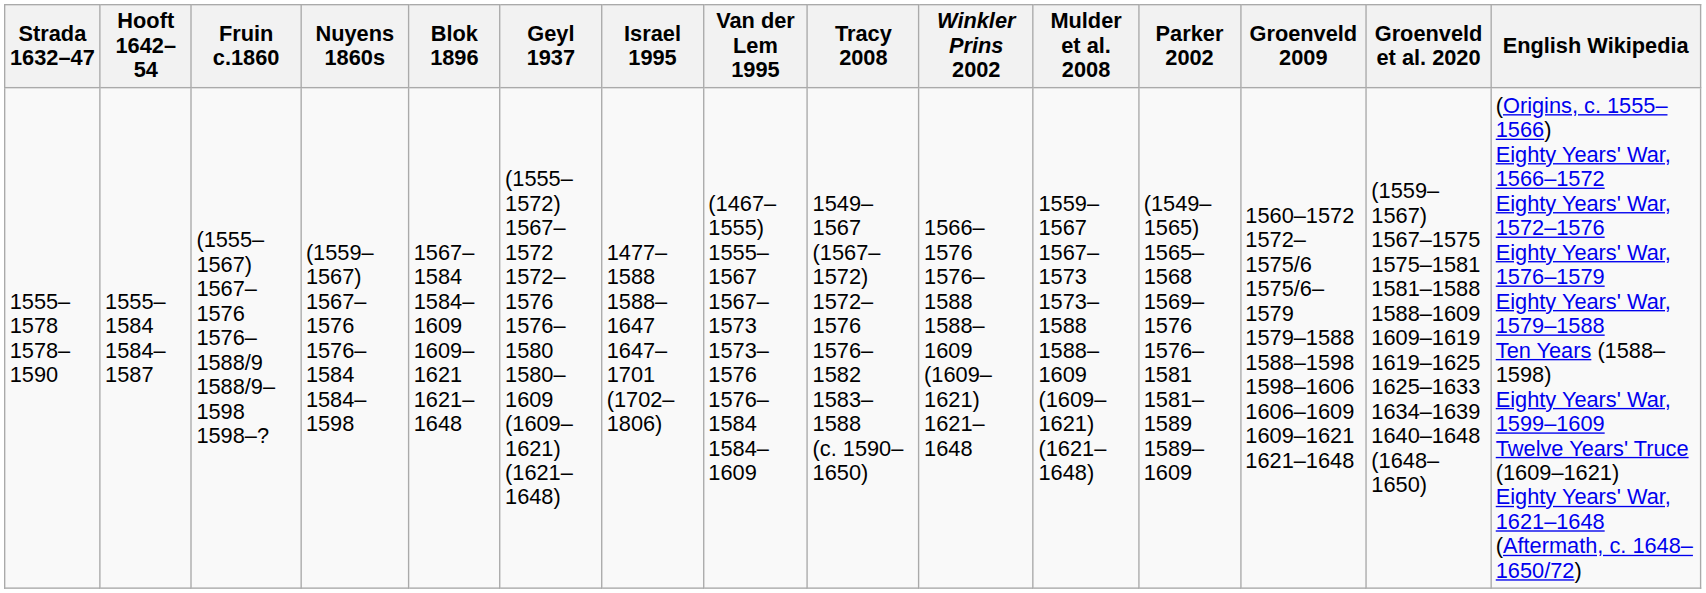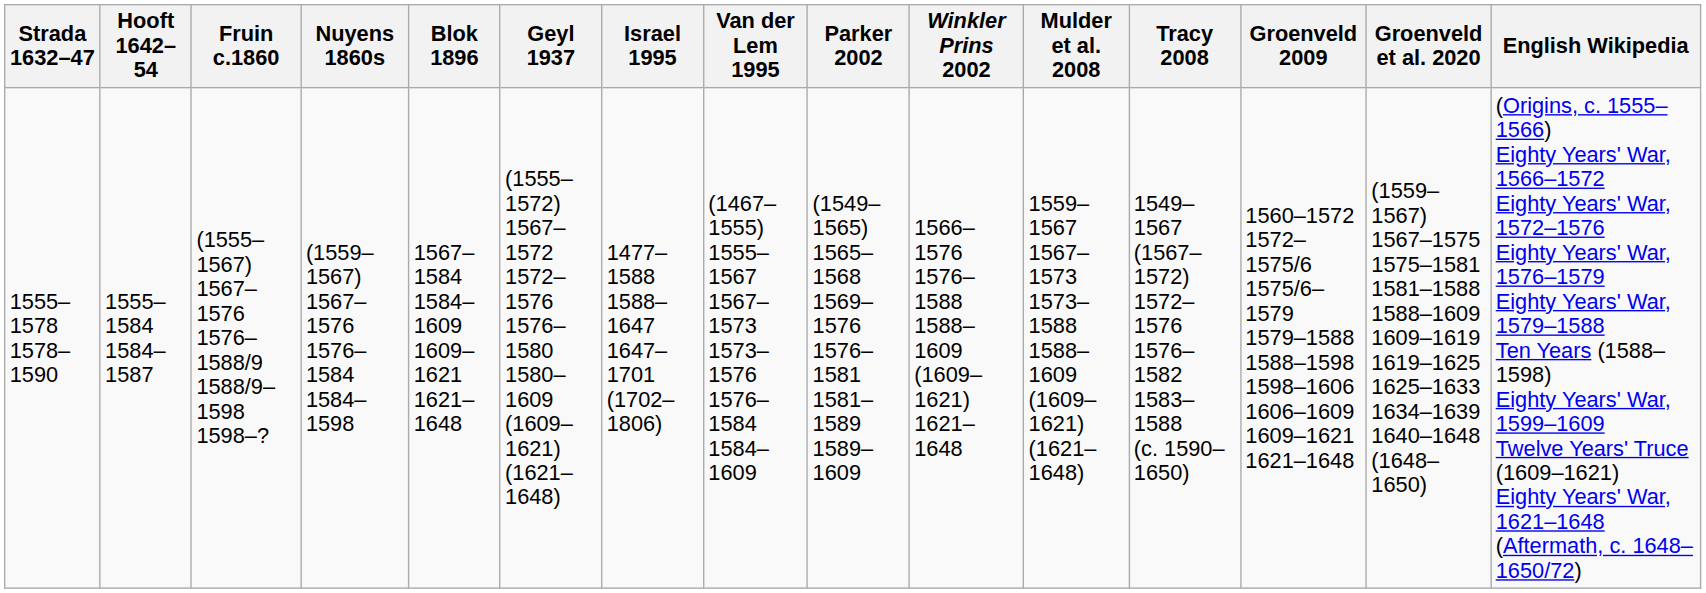columns swapped: Parker 2002 <-> Tracy 2008
